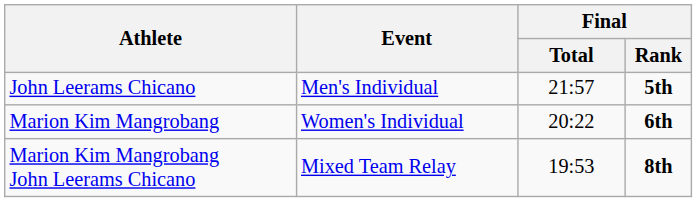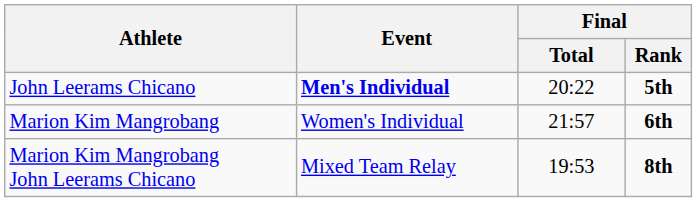John Leerams Chicano | Event: normal -> bold
John Leerams Chicano | Final / Total: 21:57 -> 20:22
Marion Kim Mangrobang | Final / Total: 20:22 -> 21:57
